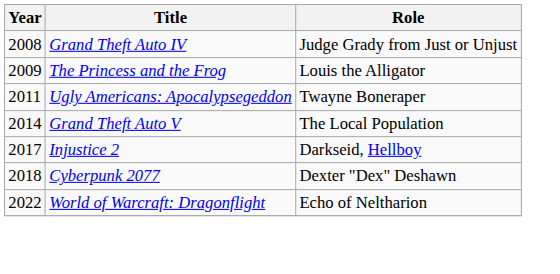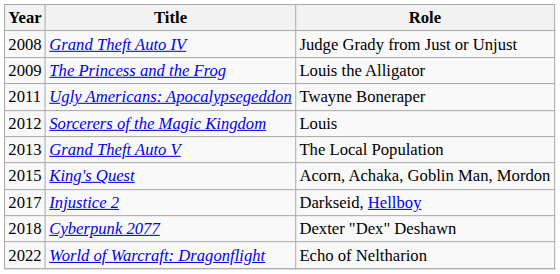+ row: 2012 | Sorcerers of the Magic Kingdom | Louis
Grand Theft Auto V | Year: 2014 -> 2013
+ row: 2015 | King's Quest | Acorn, Achaka, Goblin Man, Mordon
